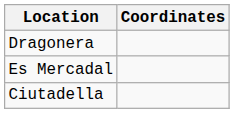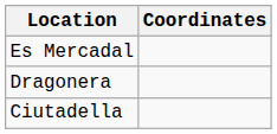rows swapped: Dragonera <-> Es Mercadal
